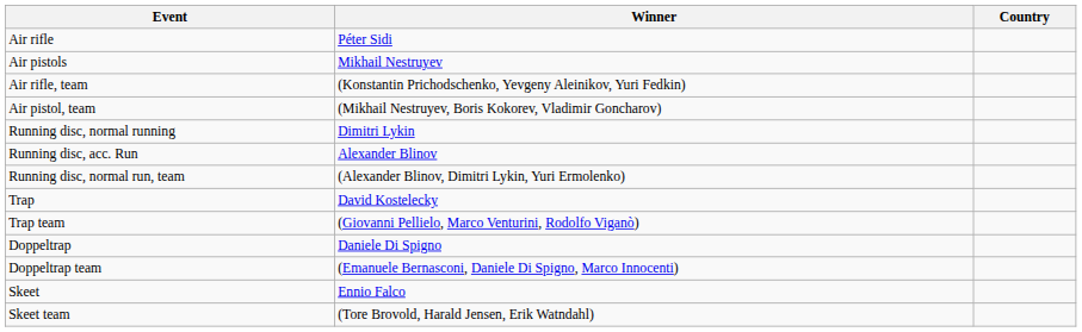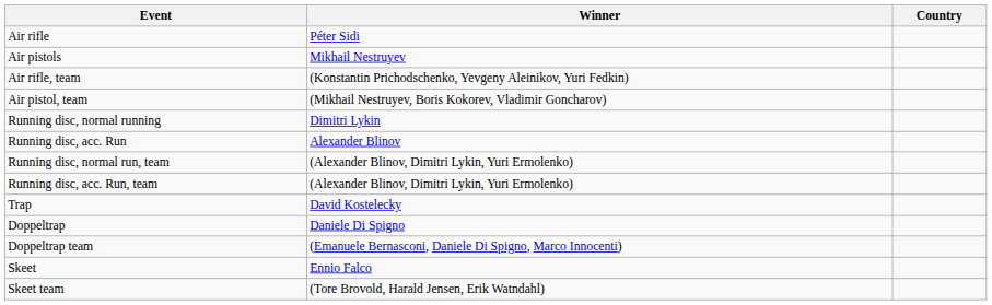+ row: Running disc, acc. Run, team | (Alexander Blinov, Dimitri Lykin, Yuri Ermolenko)
- row: Trap team | (Giovanni Pellielo, Marco Venturini, Rodolfo Viganò)
